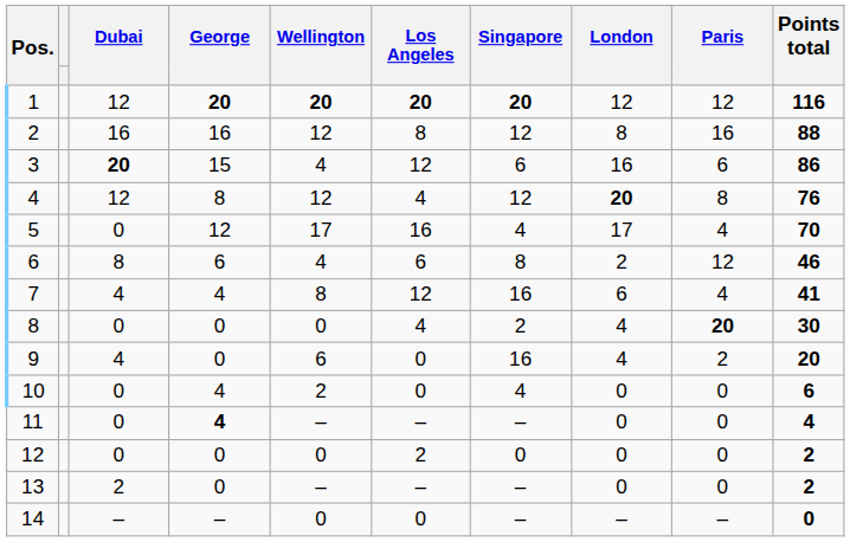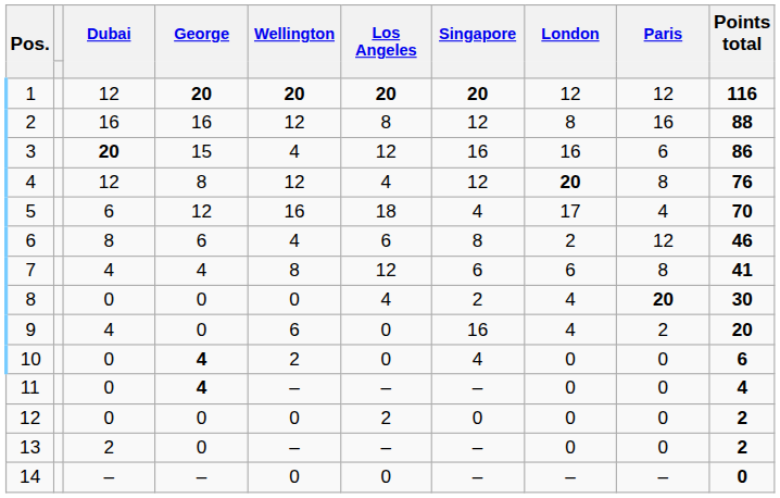3 | Singapore: 6 -> 16
5 | Dubai: 0 -> 6
5 | Wellington: 17 -> 16
5 | Los Angeles: 16 -> 18
7 | Singapore: 16 -> 6
7 | Paris: 4 -> 8
10 | George: normal -> bold
